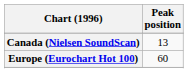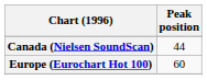Canada (Nielsen SoundScan) | Peak position: 13 -> 44
